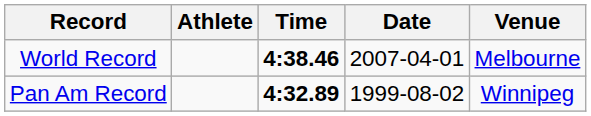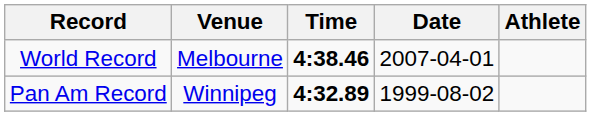columns swapped: Athlete <-> Venue
